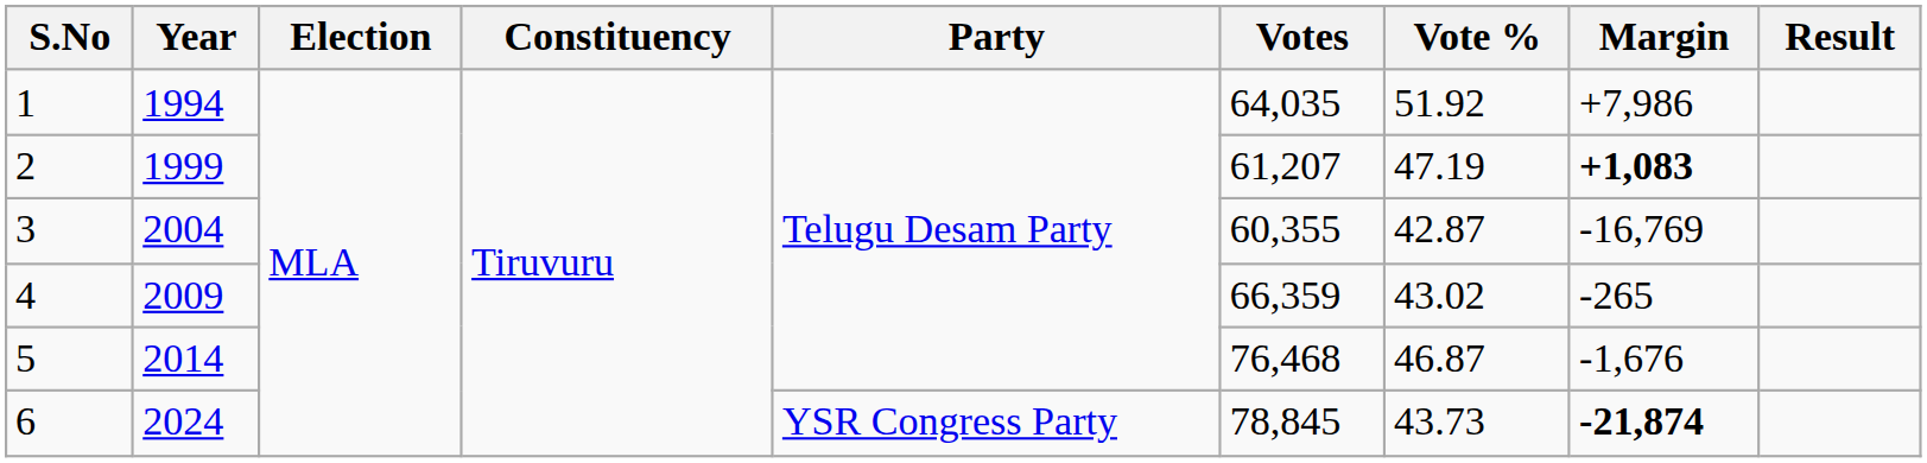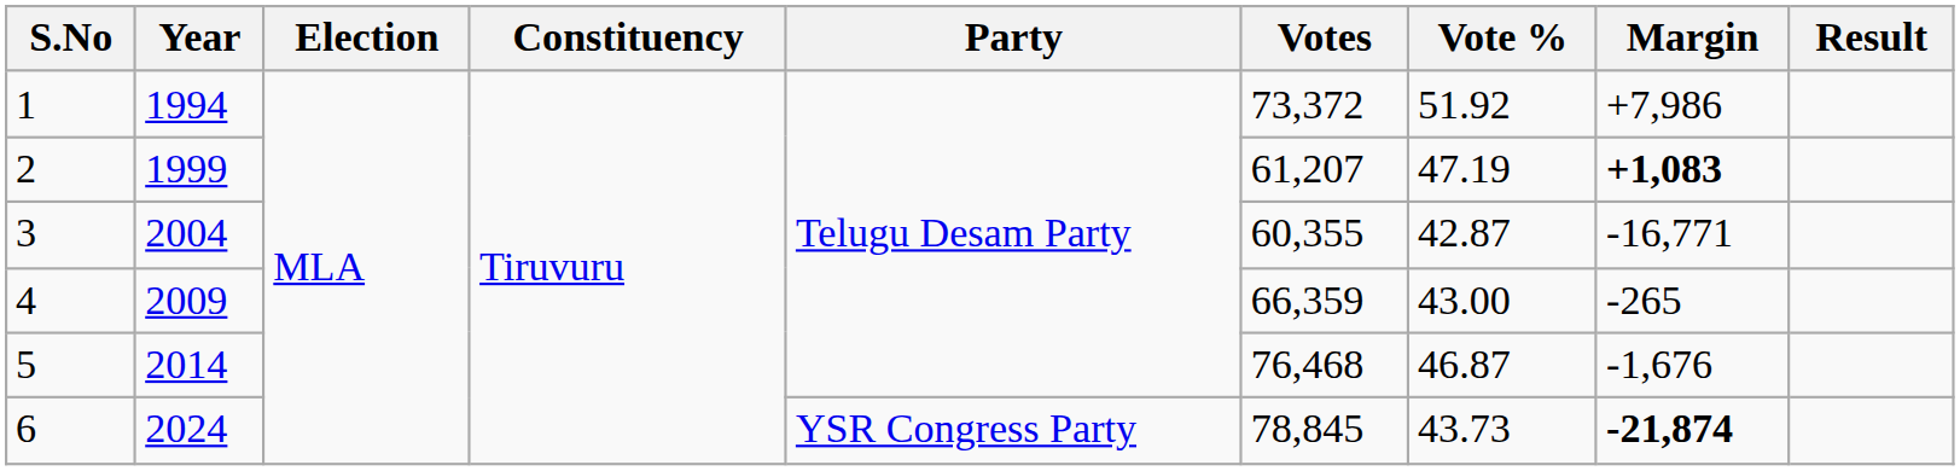1 | Votes: 64,035 -> 73,372
3 | Margin: -16,769 -> -16,771
4 | Vote %: 43.02 -> 43.00
